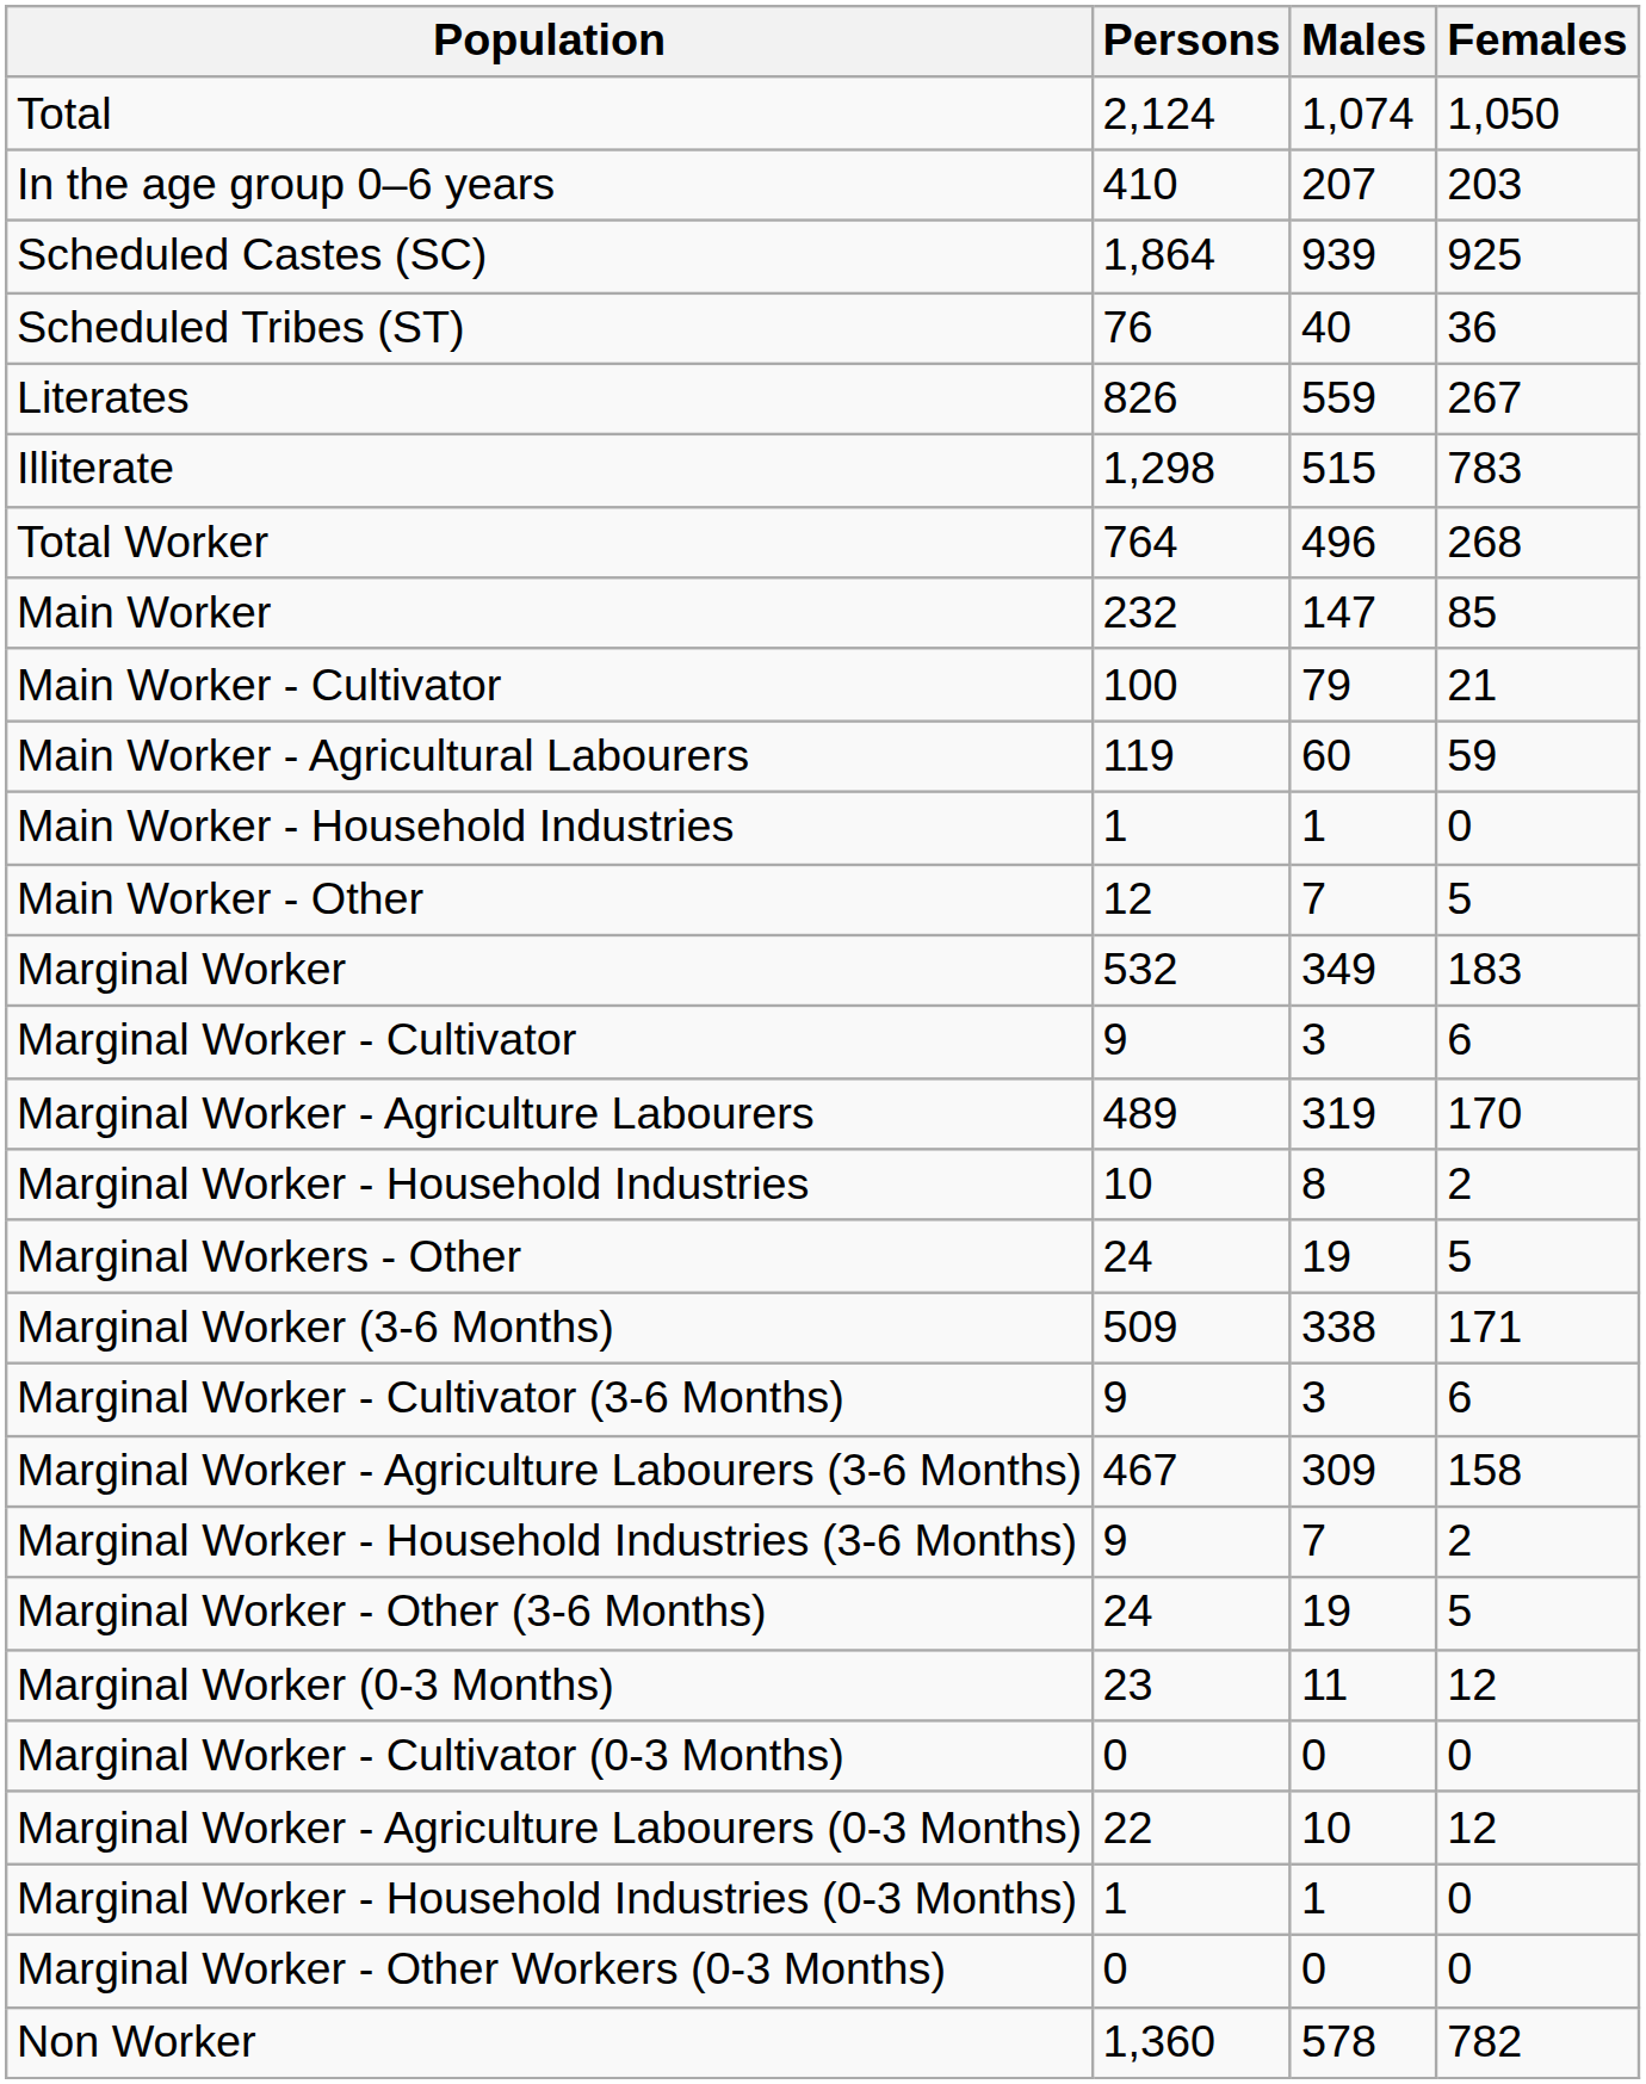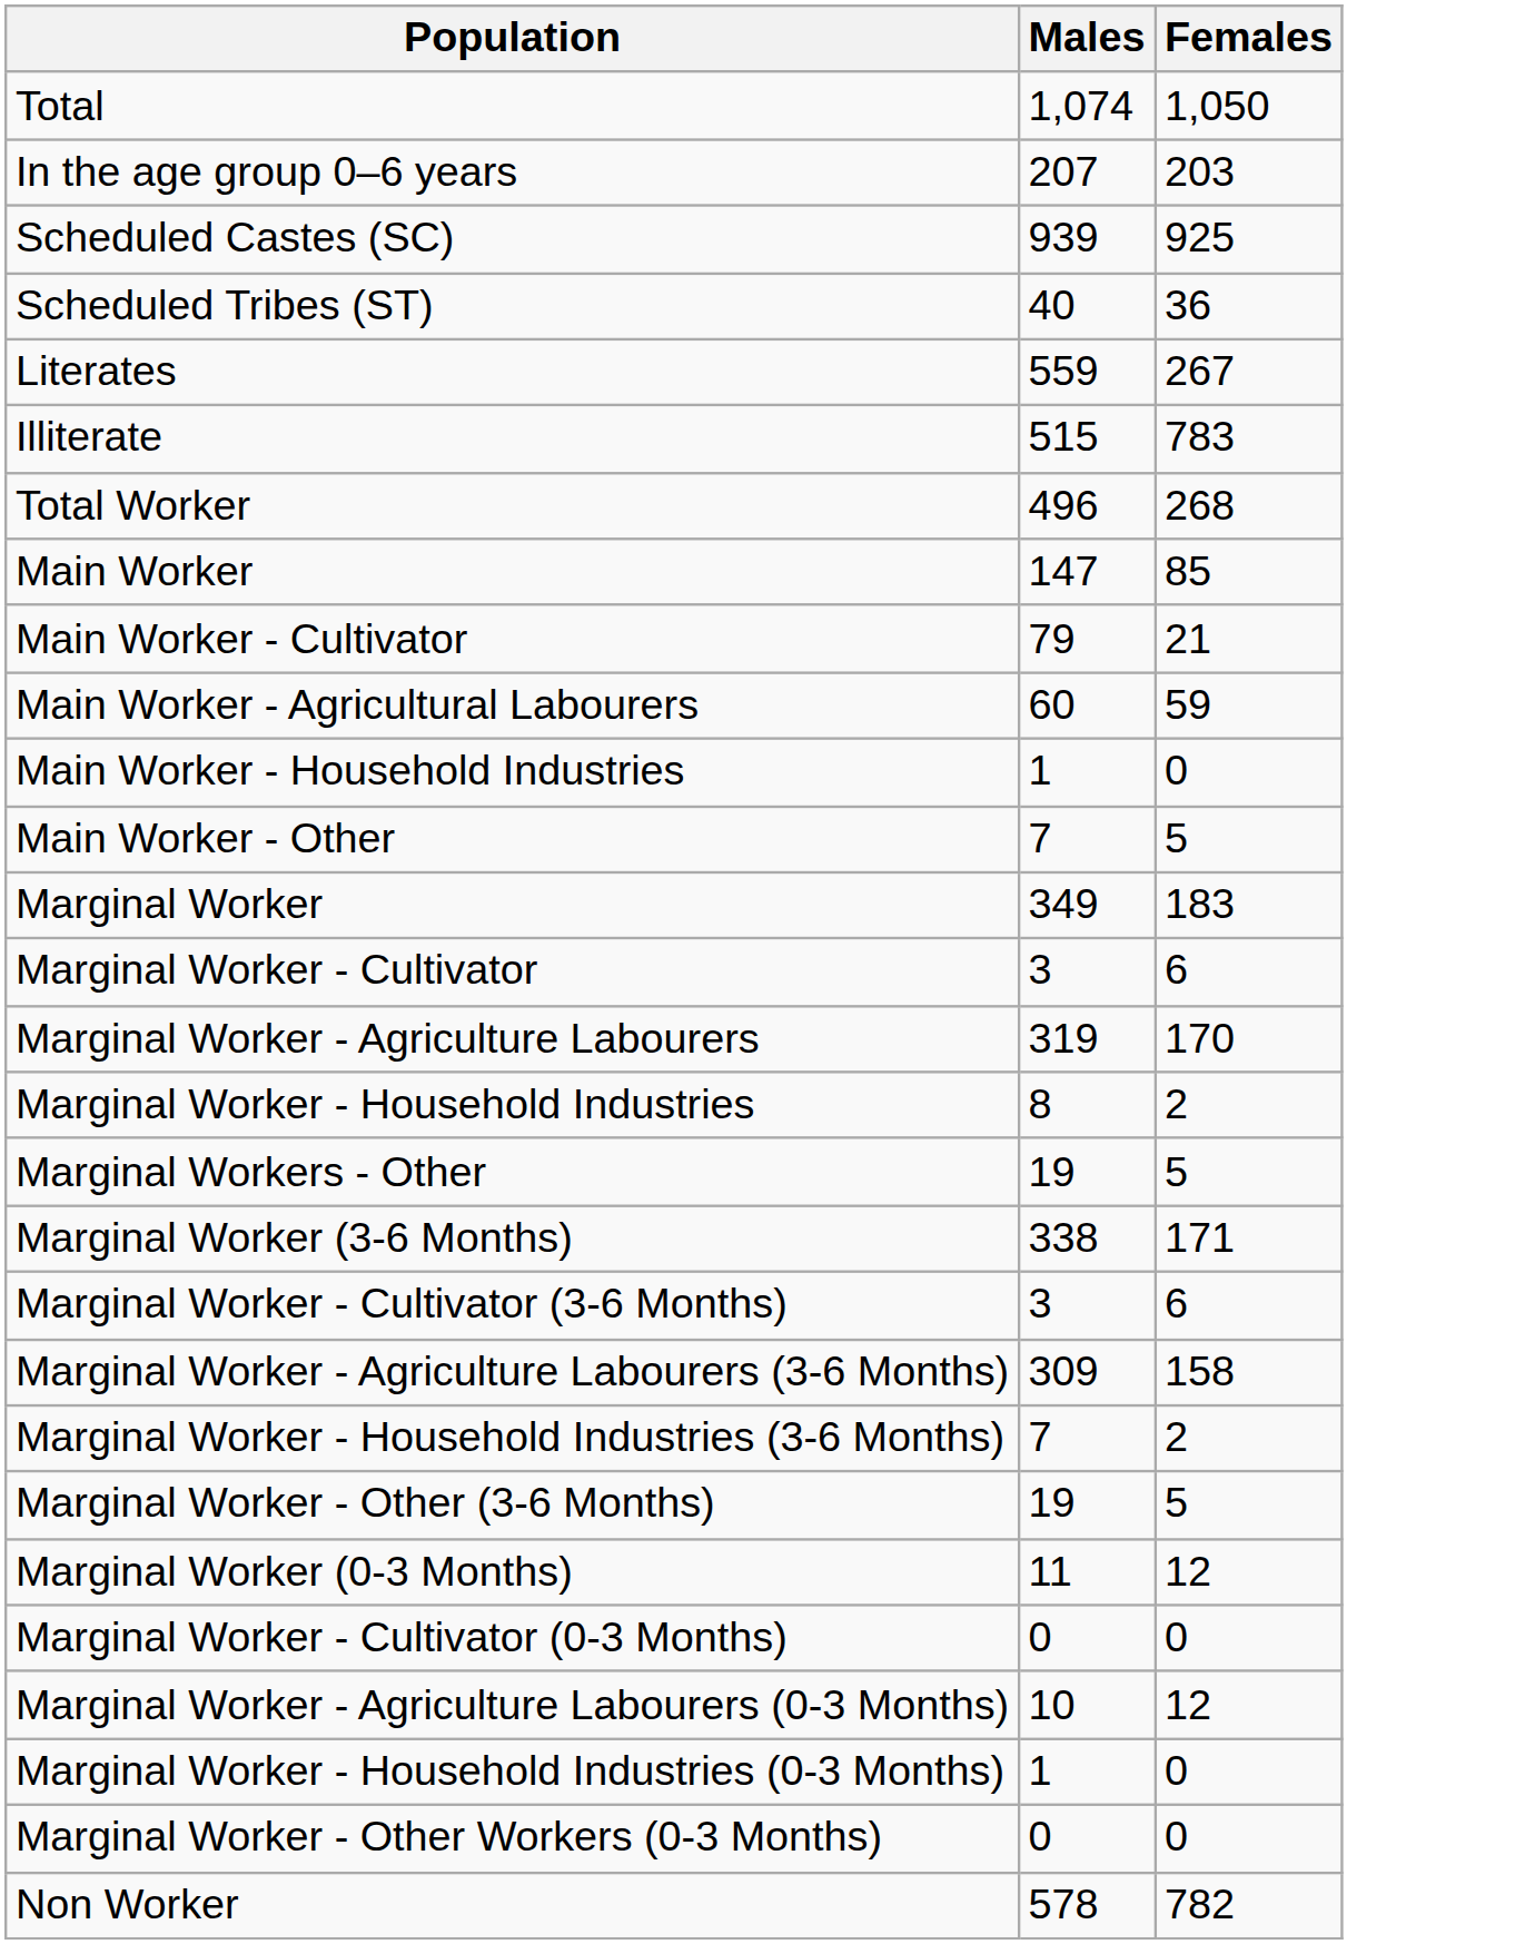- column: Persons | 2,124 | 410 | 1,864 | 76 | 826 | 1,298 | 764 | 232 | 100 | 119 | 1 | 12 | 532 | 9 | 489 | 10 | 24 | 509 | 9 | 467 | 9 | 24 | 23 | 0 | 22 | 1 | 0 | 1,360
